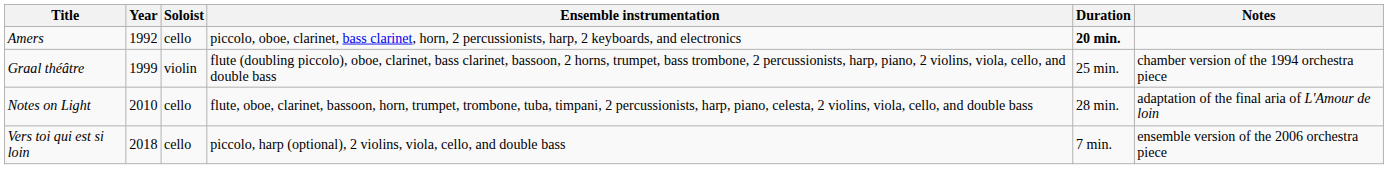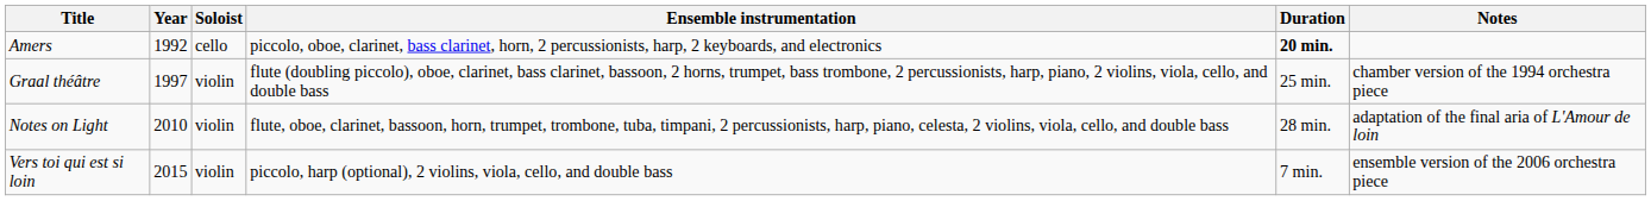Graal théâtre | Year: 1999 -> 1997
Notes on Light | Soloist: cello -> violin
Vers toi qui est si loin | Year: 2018 -> 2015
Vers toi qui est si loin | Soloist: cello -> violin
